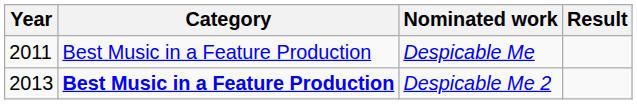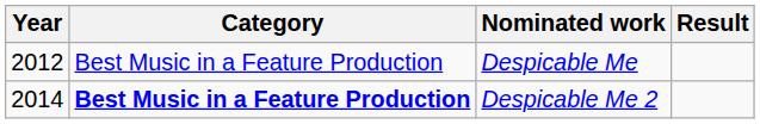Despicable Me | Year: 2011 -> 2012
Despicable Me 2 | Year: 2013 -> 2014
